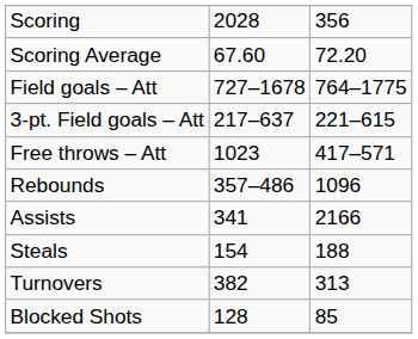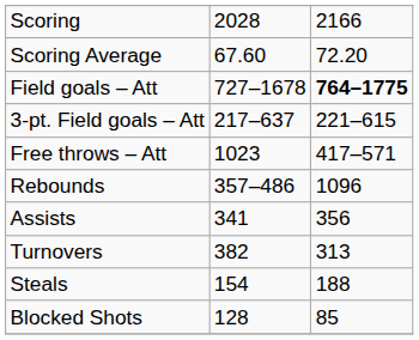Scoring | column 3: 356 -> 2166
Field goals – Att | column 3: normal -> bold
Assists | column 3: 2166 -> 356
rows swapped: Turnovers <-> Steals
